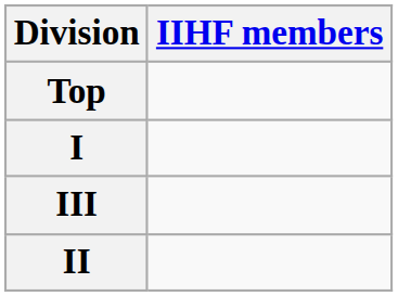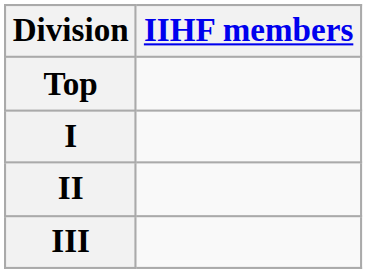rows swapped: II <-> III
